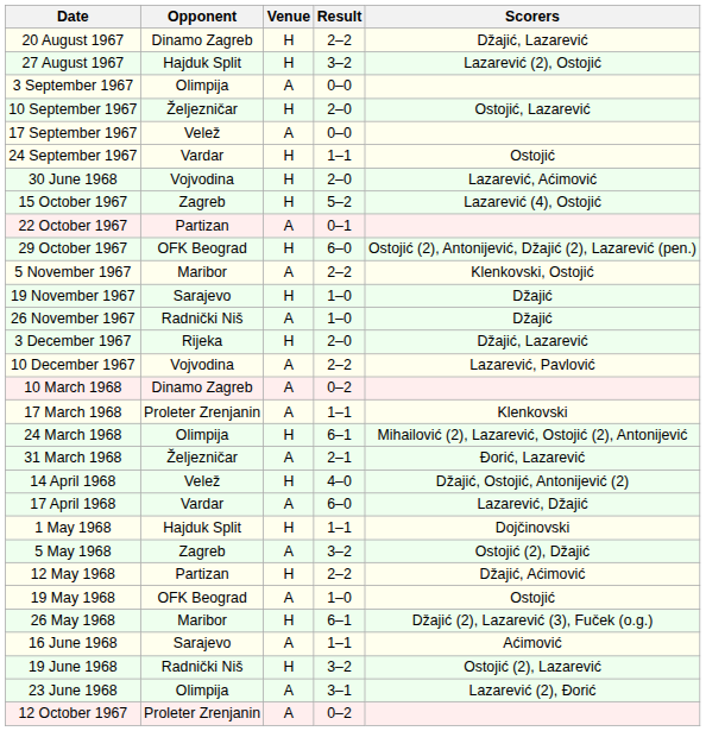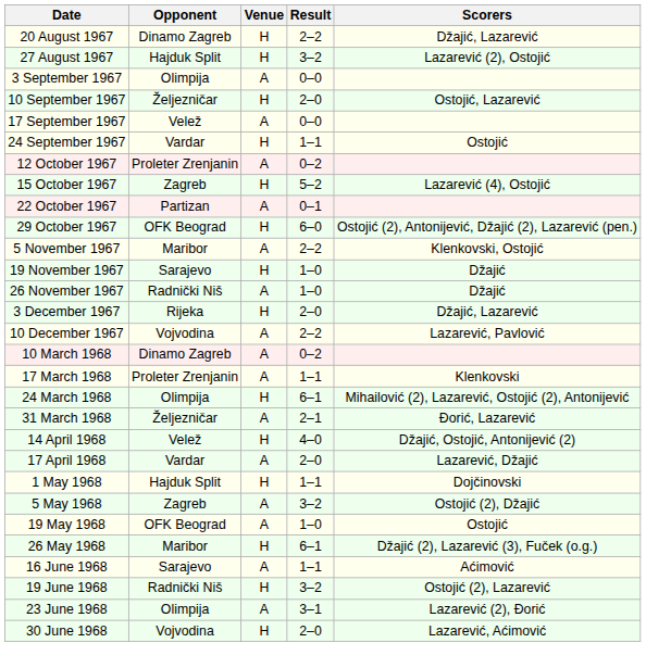rows swapped: 12 October 1967 <-> 30 June 1968
17 April 1968 | Result: 6–0 -> 2–0
- row: 12 May 1968 | Partizan | H | 2–2 | Džajić, Aćimović
